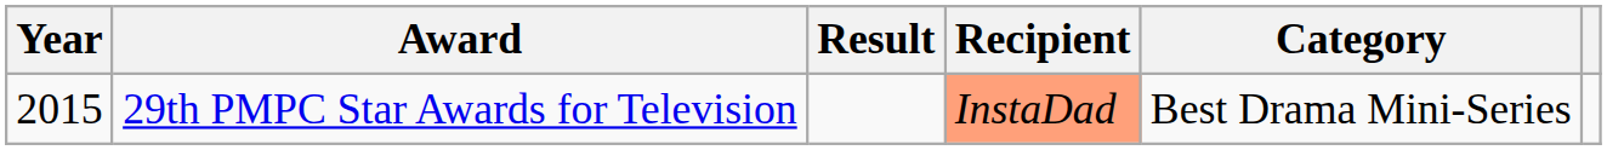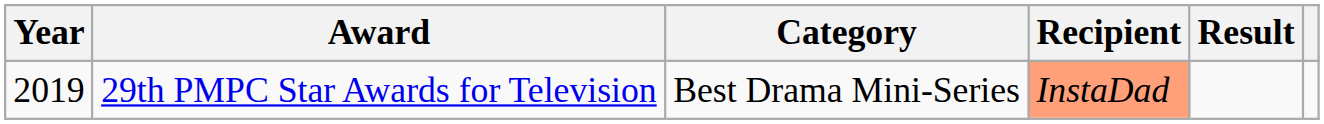columns swapped: Category <-> Result
29th PMPC Star Awards for Television | Year: 2015 -> 2019
